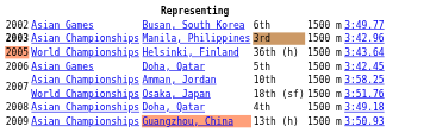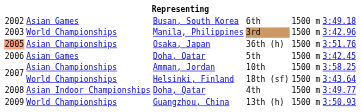6th | column 6: 3:49.77 -> 3:49.18
3rd | column 1: bold -> normal
3rd | column 2: Asian Championships -> World Championships
36th (h) | column 2: World Championships -> Asian Championships
36th (h) | column 3: Helsinki, Finland -> Osaka, Japan
36th (h) | column 6: 3:43.64 -> 3:51.76
18th (sf) | column 3: Osaka, Japan -> Helsinki, Finland
18th (sf) | column 6: 3:51.76 -> 3:43.64
4th | column 2: Asian Championships -> Asian Indoor Championships
4th | column 6: 3:49.18 -> 3:49.77
13th (h) | column 2: Asian Championships -> World Championships
13th (h) | column 3: lightsalmon background -> no background
